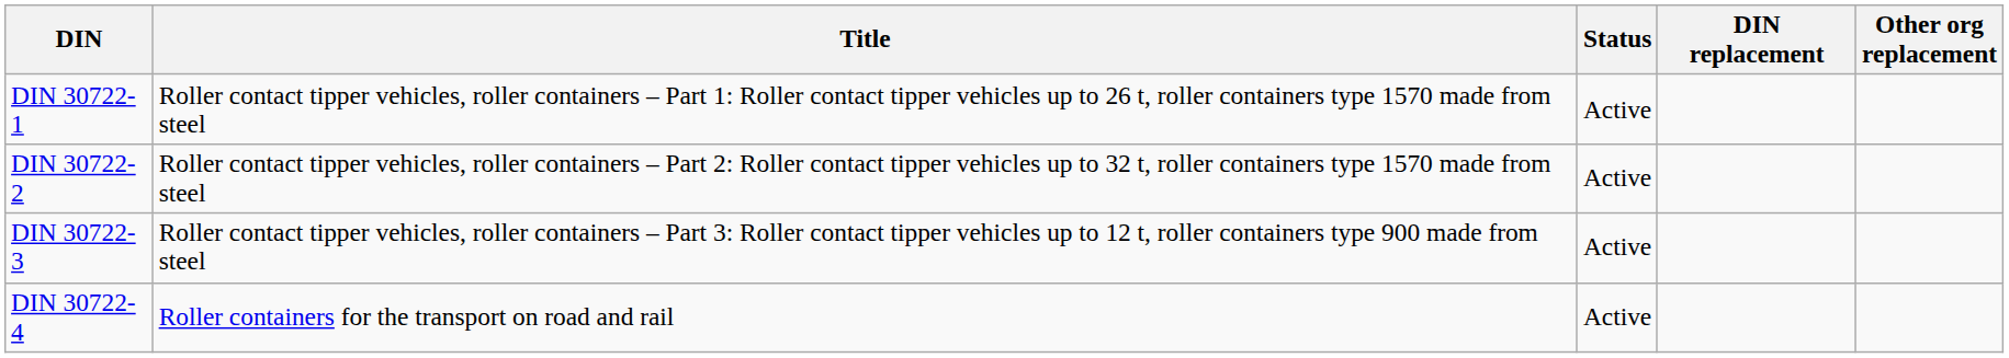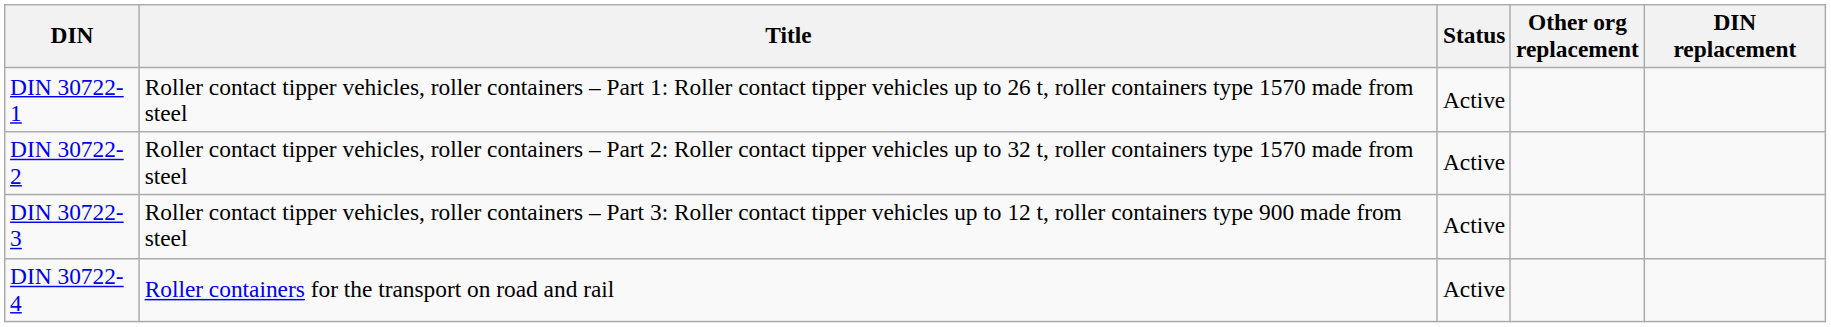columns swapped: DIN replacement <-> Other org replacement
